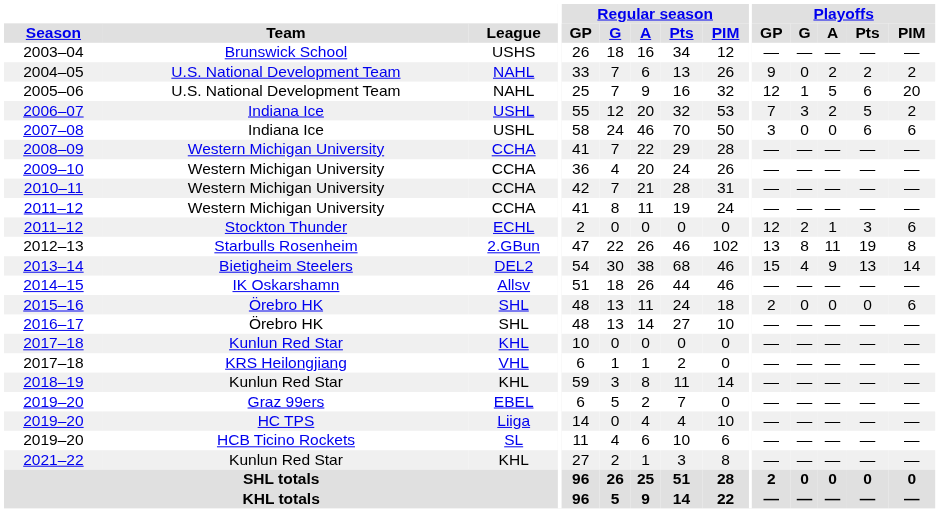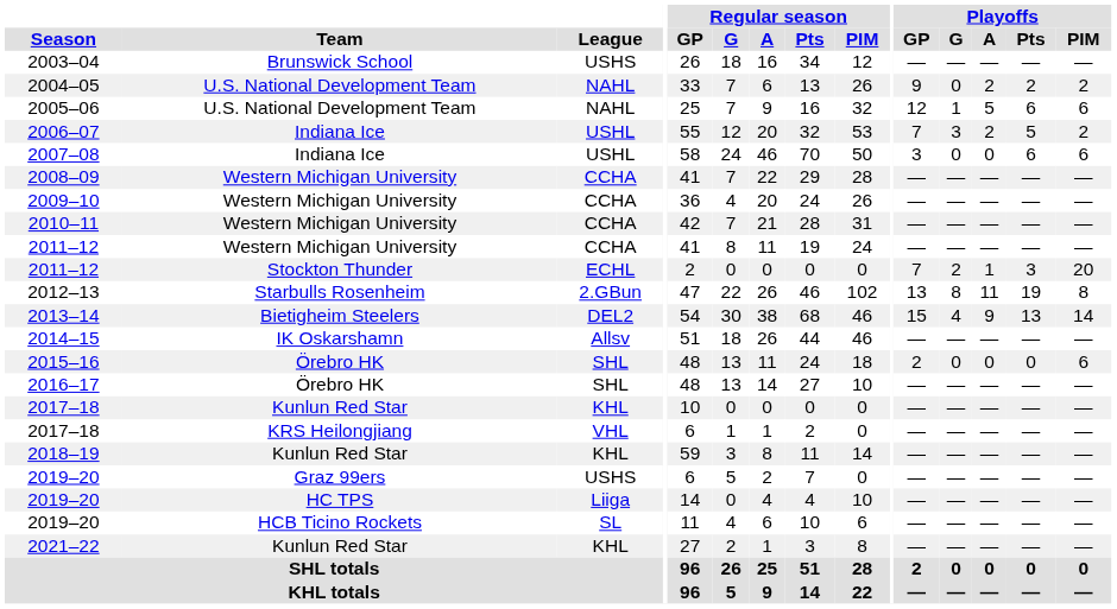2005–06 | Playoffs / PIM: 20 -> 6
2011–12 / Stockton Thunder | Playoffs / GP: 12 -> 7
2011–12 / Stockton Thunder | Playoffs / PIM: 6 -> 20
2019–20 / Graz 99ers | League: EBEL -> USHS
